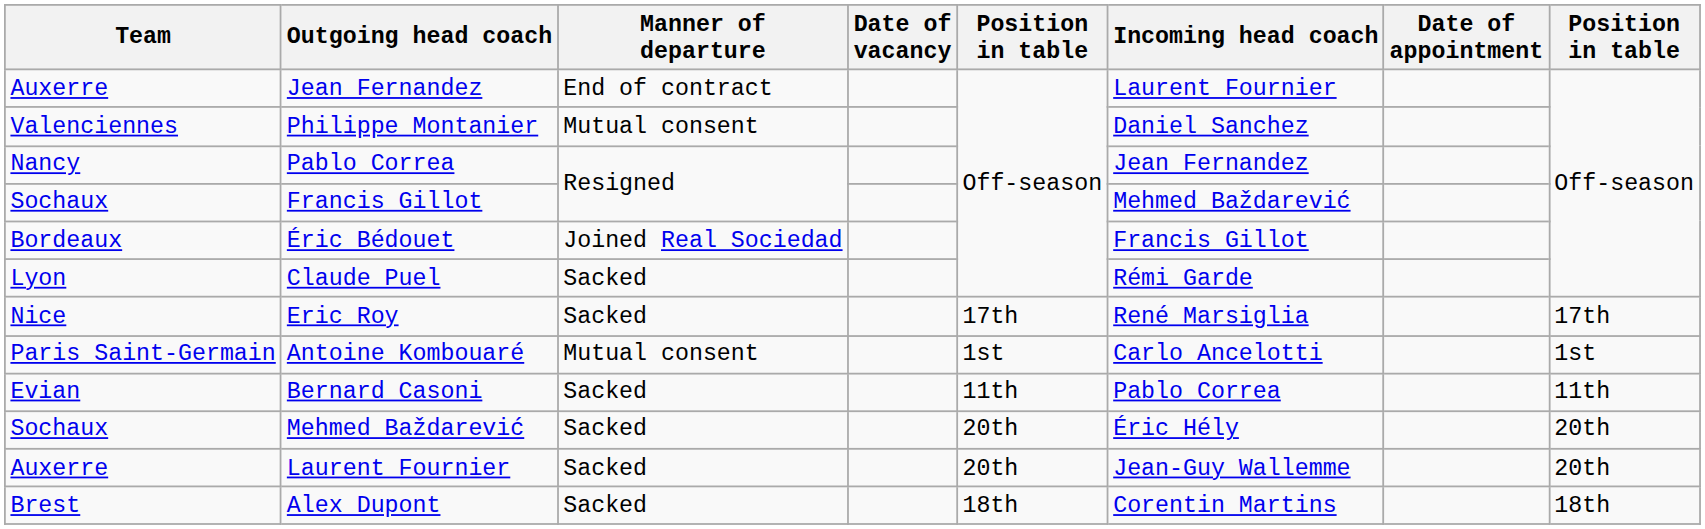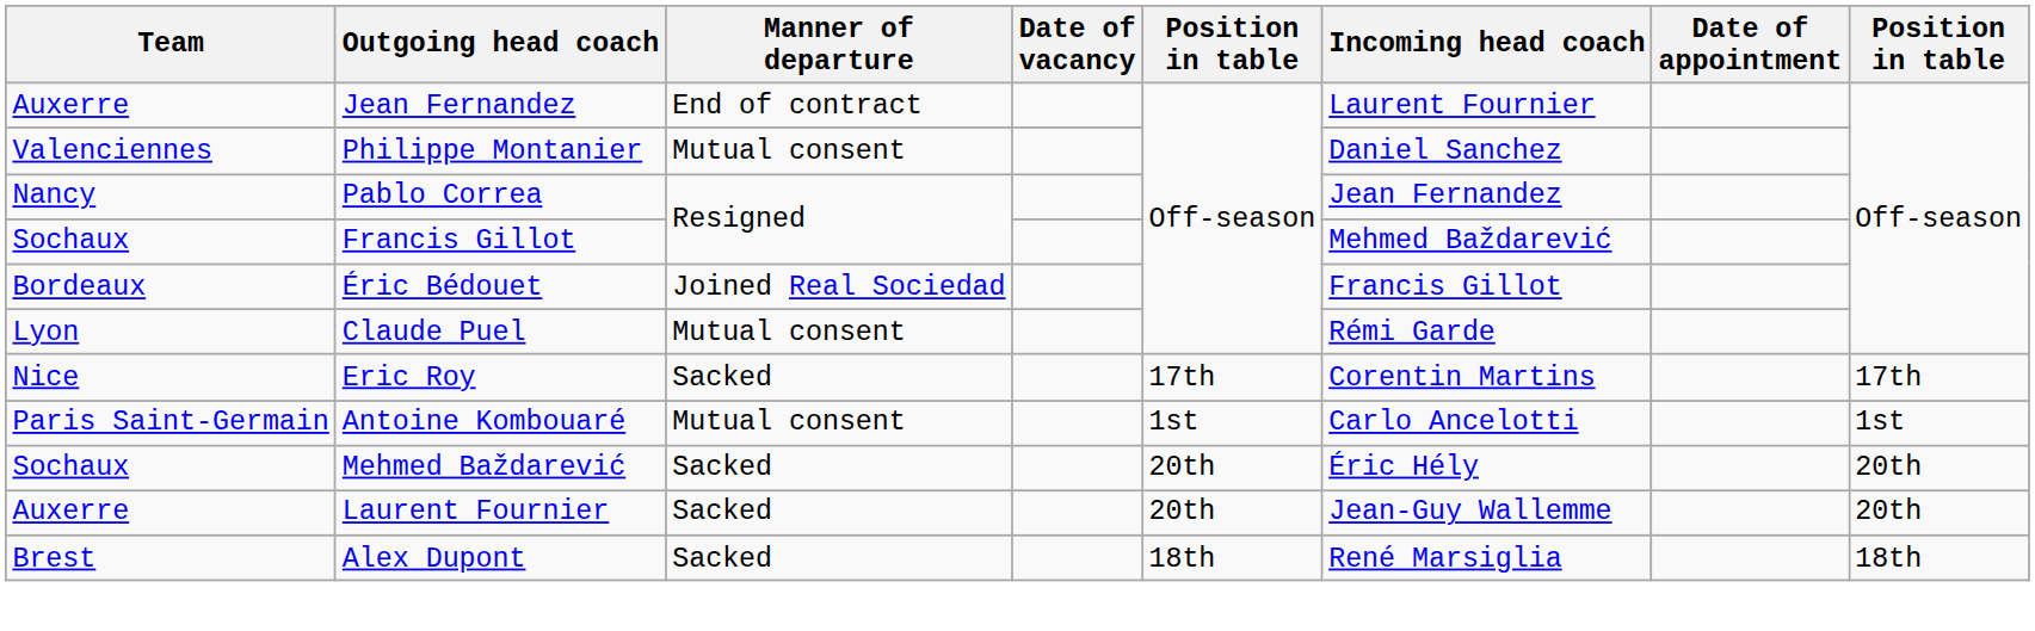Claude Puel | Manner of departure: Sacked -> Mutual consent
Eric Roy | Incoming head coach: René Marsiglia -> Corentin Martins
- row: Evian | Bernard Casoni | Sacked | 11th | Pablo Correa | 11th
Alex Dupont | Incoming head coach: Corentin Martins -> René Marsiglia
